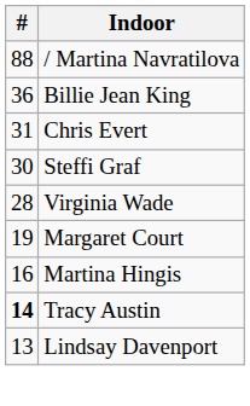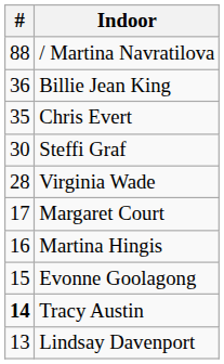Chris Evert | #: 31 -> 35
Margaret Court | #: 19 -> 17
+ row: 15 | Evonne Goolagong
